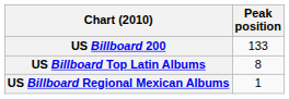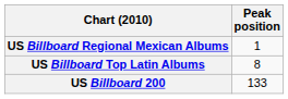rows swapped: US Billboard 200 <-> US Billboard Regional Mexican Albums
